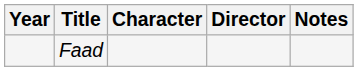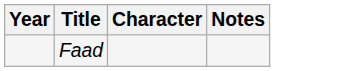- column: Director
